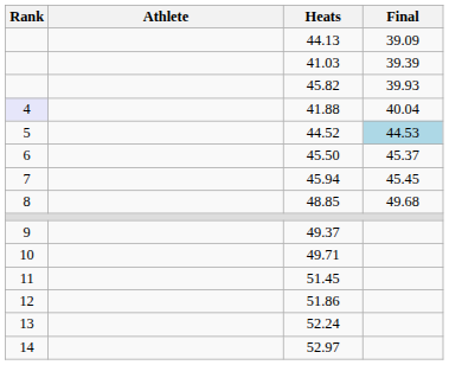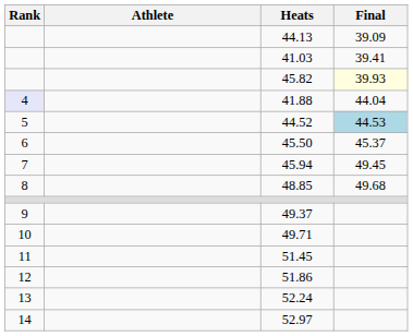41.03 | Final: 39.39 -> 39.41
45.82 | Final: no background -> lightyellow background
41.88 | Final: 40.04 -> 44.04
45.94 | Final: 45.45 -> 49.45
